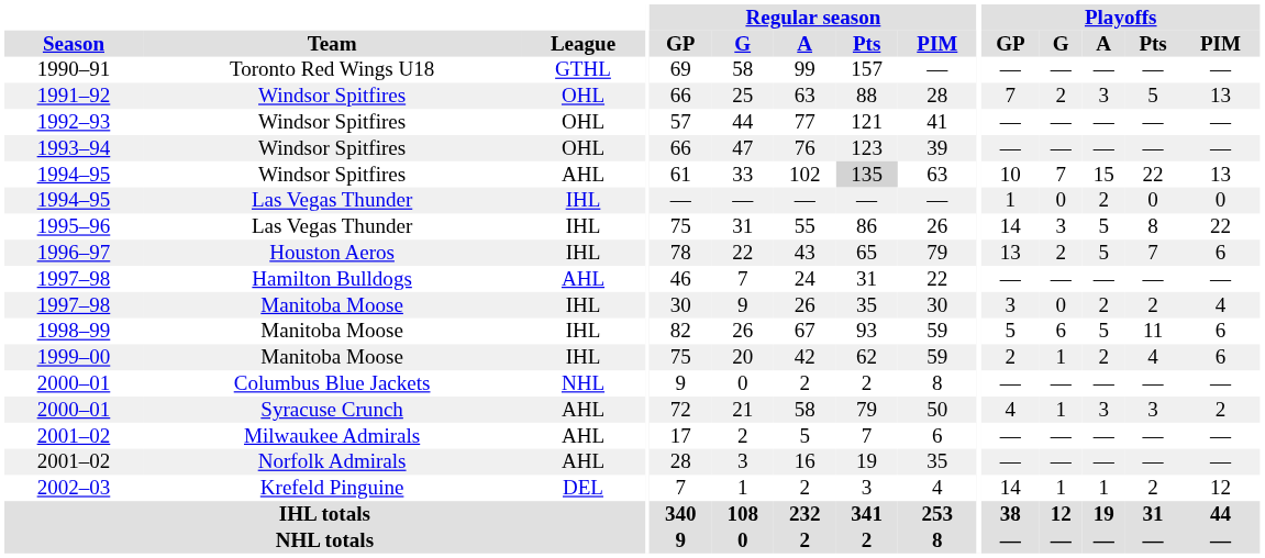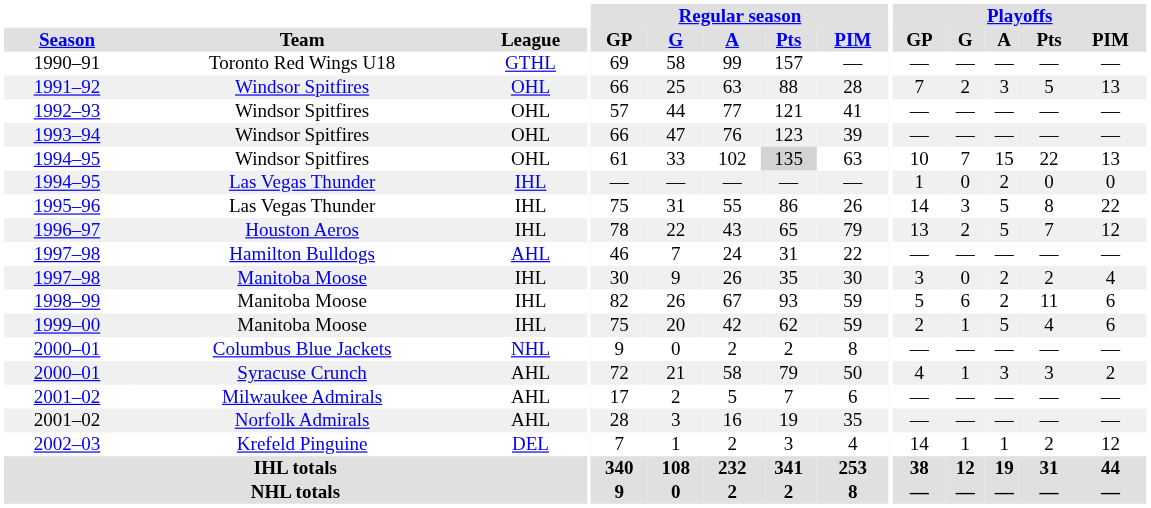1994–95 / Windsor Spitfires | League: AHL -> OHL
1996–97 | Playoffs / PIM: 6 -> 12
1998–99 | Playoffs / A: 5 -> 2
1999–00 | Playoffs / A: 2 -> 5
